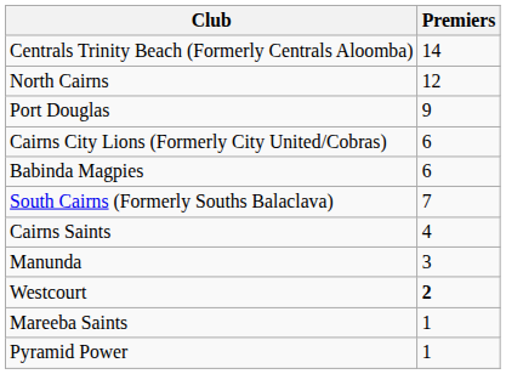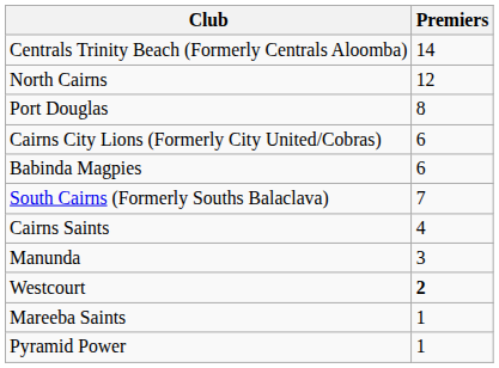Port Douglas | Premiers: 9 -> 8
